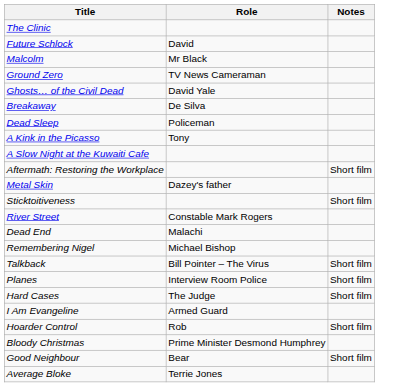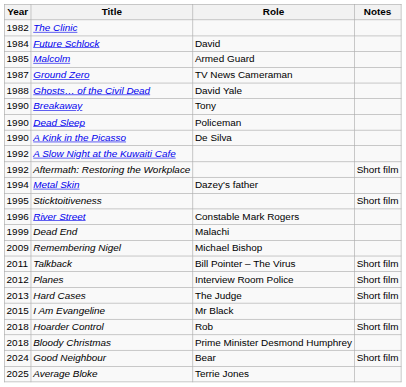+ column: Year | 1982 | 1984 | 1985 | 1987 | 1988 | 1990 | 1990 | 1990 | 1992 | 1992 | 1994 | 1995 | 1996 | 1999 | 2009 | 2011 | 2012 | 2013 | 2015 | 2018 | 2018 | 2024 | 2025
Malcolm | Role: Mr Black -> Armed Guard
Breakaway | Role: De Silva -> Tony
A Kink in the Picasso | Role: Tony -> De Silva
I Am Evangeline | Role: Armed Guard -> Mr Black
